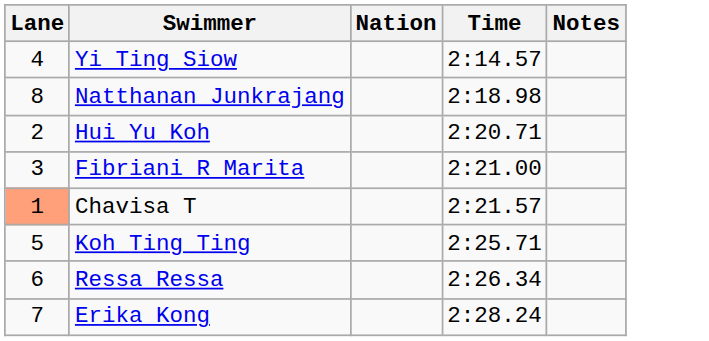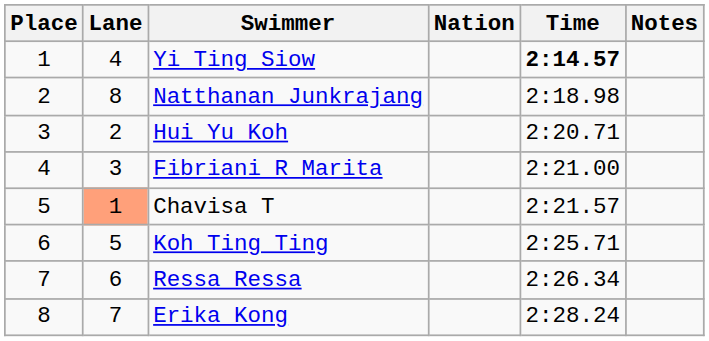+ column: Place | 1 | 2 | 3 | 4 | 5 | 6 | 7 | 8
Yi Ting Siow | Time: normal -> bold
